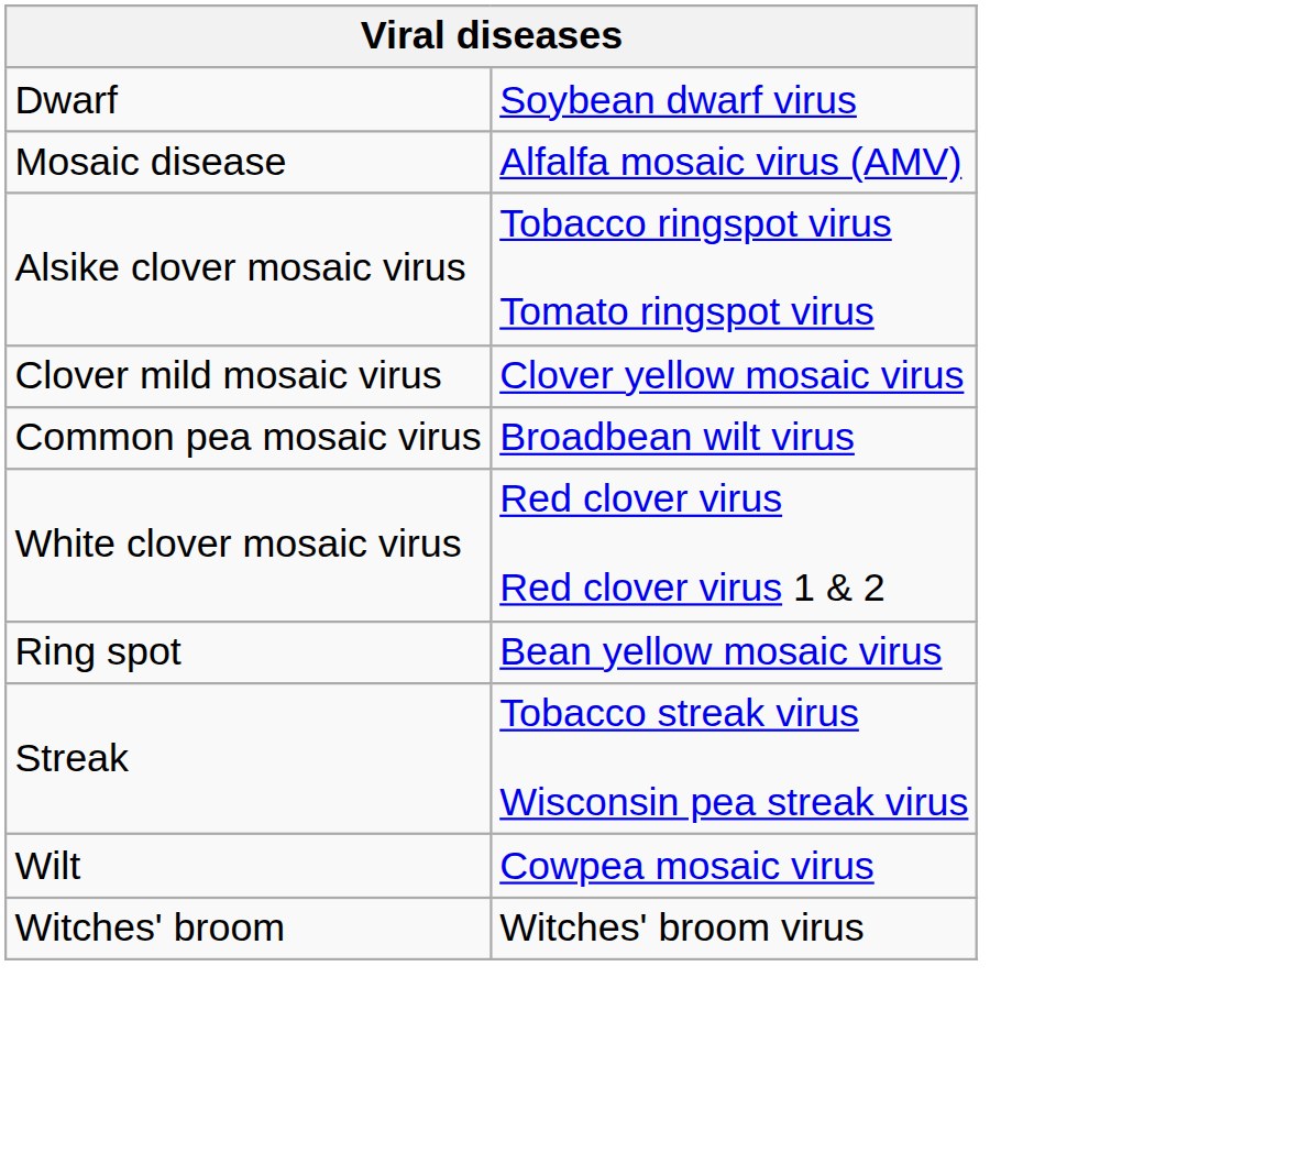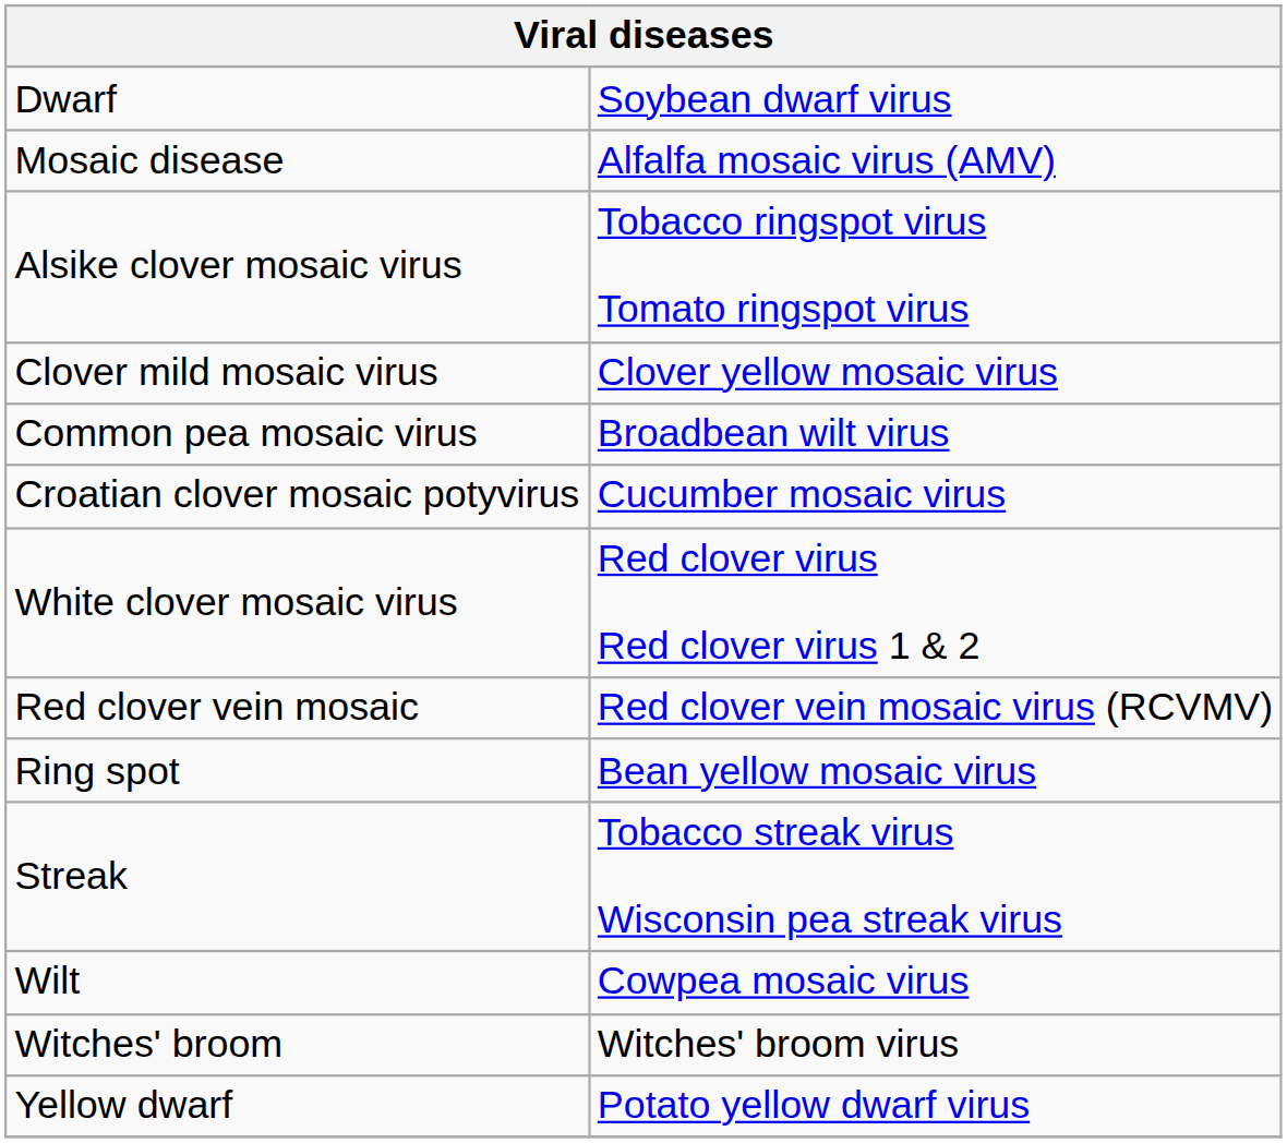+ row: Croatian clover mosaic potyvirus | Cucumber mosaic virus
+ row: Red clover vein mosaic | Red clover vein mosaic virus (RCVMV)
+ row: Yellow dwarf | Potato yellow dwarf virus
